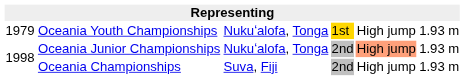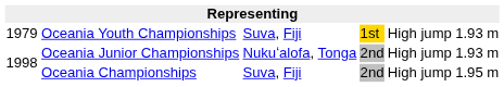Oceania Youth Championships | column 3: Nukuʻalofa, Tonga -> Suva, Fiji
Oceania Junior Championships | column 5: lightsalmon background -> no background
Oceania Championships | column 6: 1.93 m -> 1.95 m
